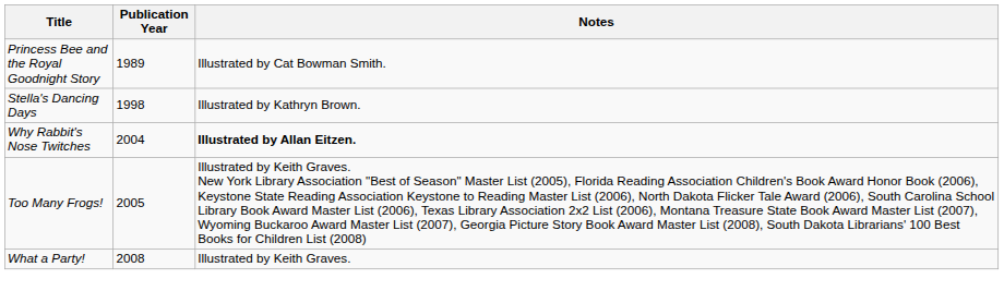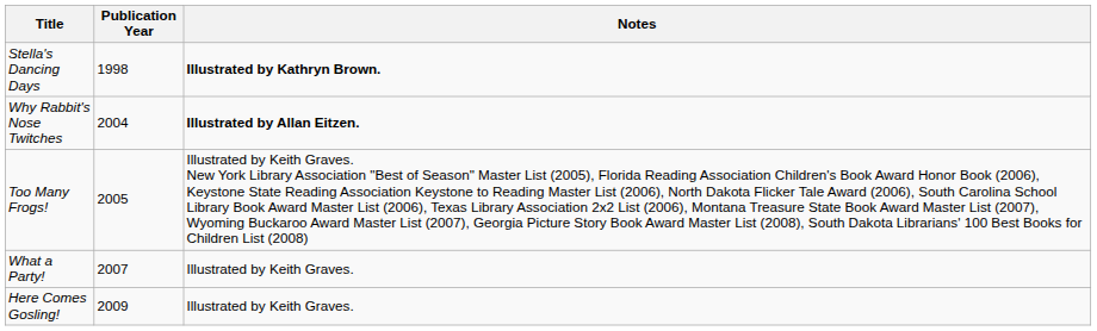- row: Princess Bee and the Royal Goodnight Story | 1989 | Illustrated by Cat Bowman Smith.
Stella's Dancing Days | Notes: normal -> bold
What a Party! | Publication Year: 2008 -> 2007
+ row: Here Comes Gosling! | 2009 | Illustrated by Keith Graves.
